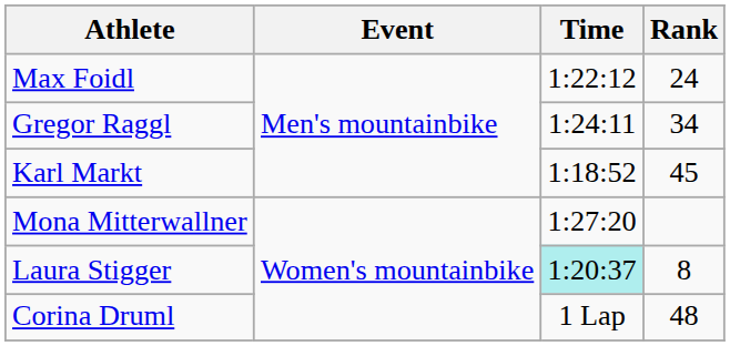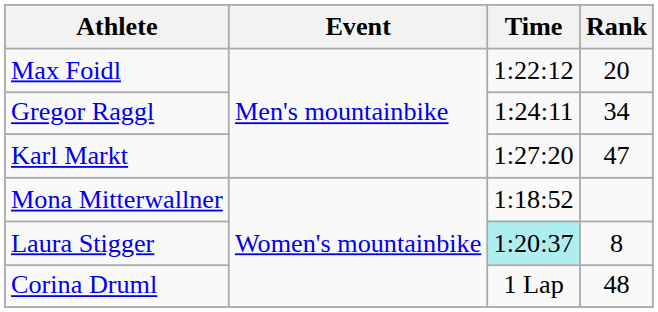Max Foidl | Rank: 24 -> 20
Karl Markt | Time: 1:18:52 -> 1:27:20
Karl Markt | Rank: 45 -> 47
Mona Mitterwallner | Time: 1:27:20 -> 1:18:52
